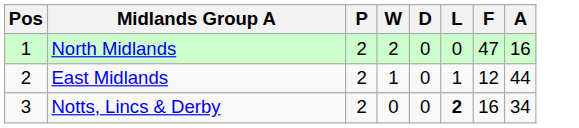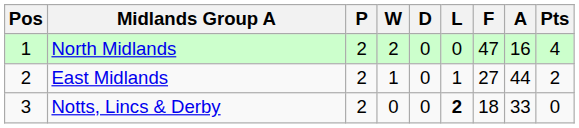+ column: Pts | 4 | 2 | 0
East Midlands | F: 12 -> 27
Notts, Lincs & Derby | F: 16 -> 18
Notts, Lincs & Derby | A: 34 -> 33
